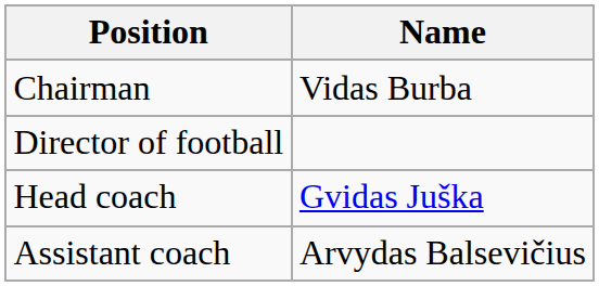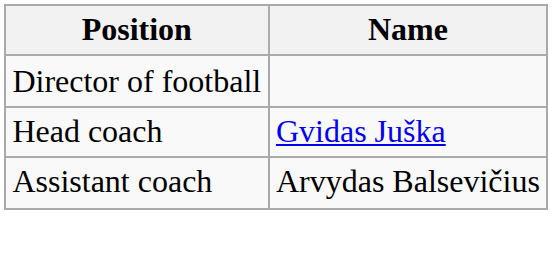- row: Chairman | Vidas Burba
